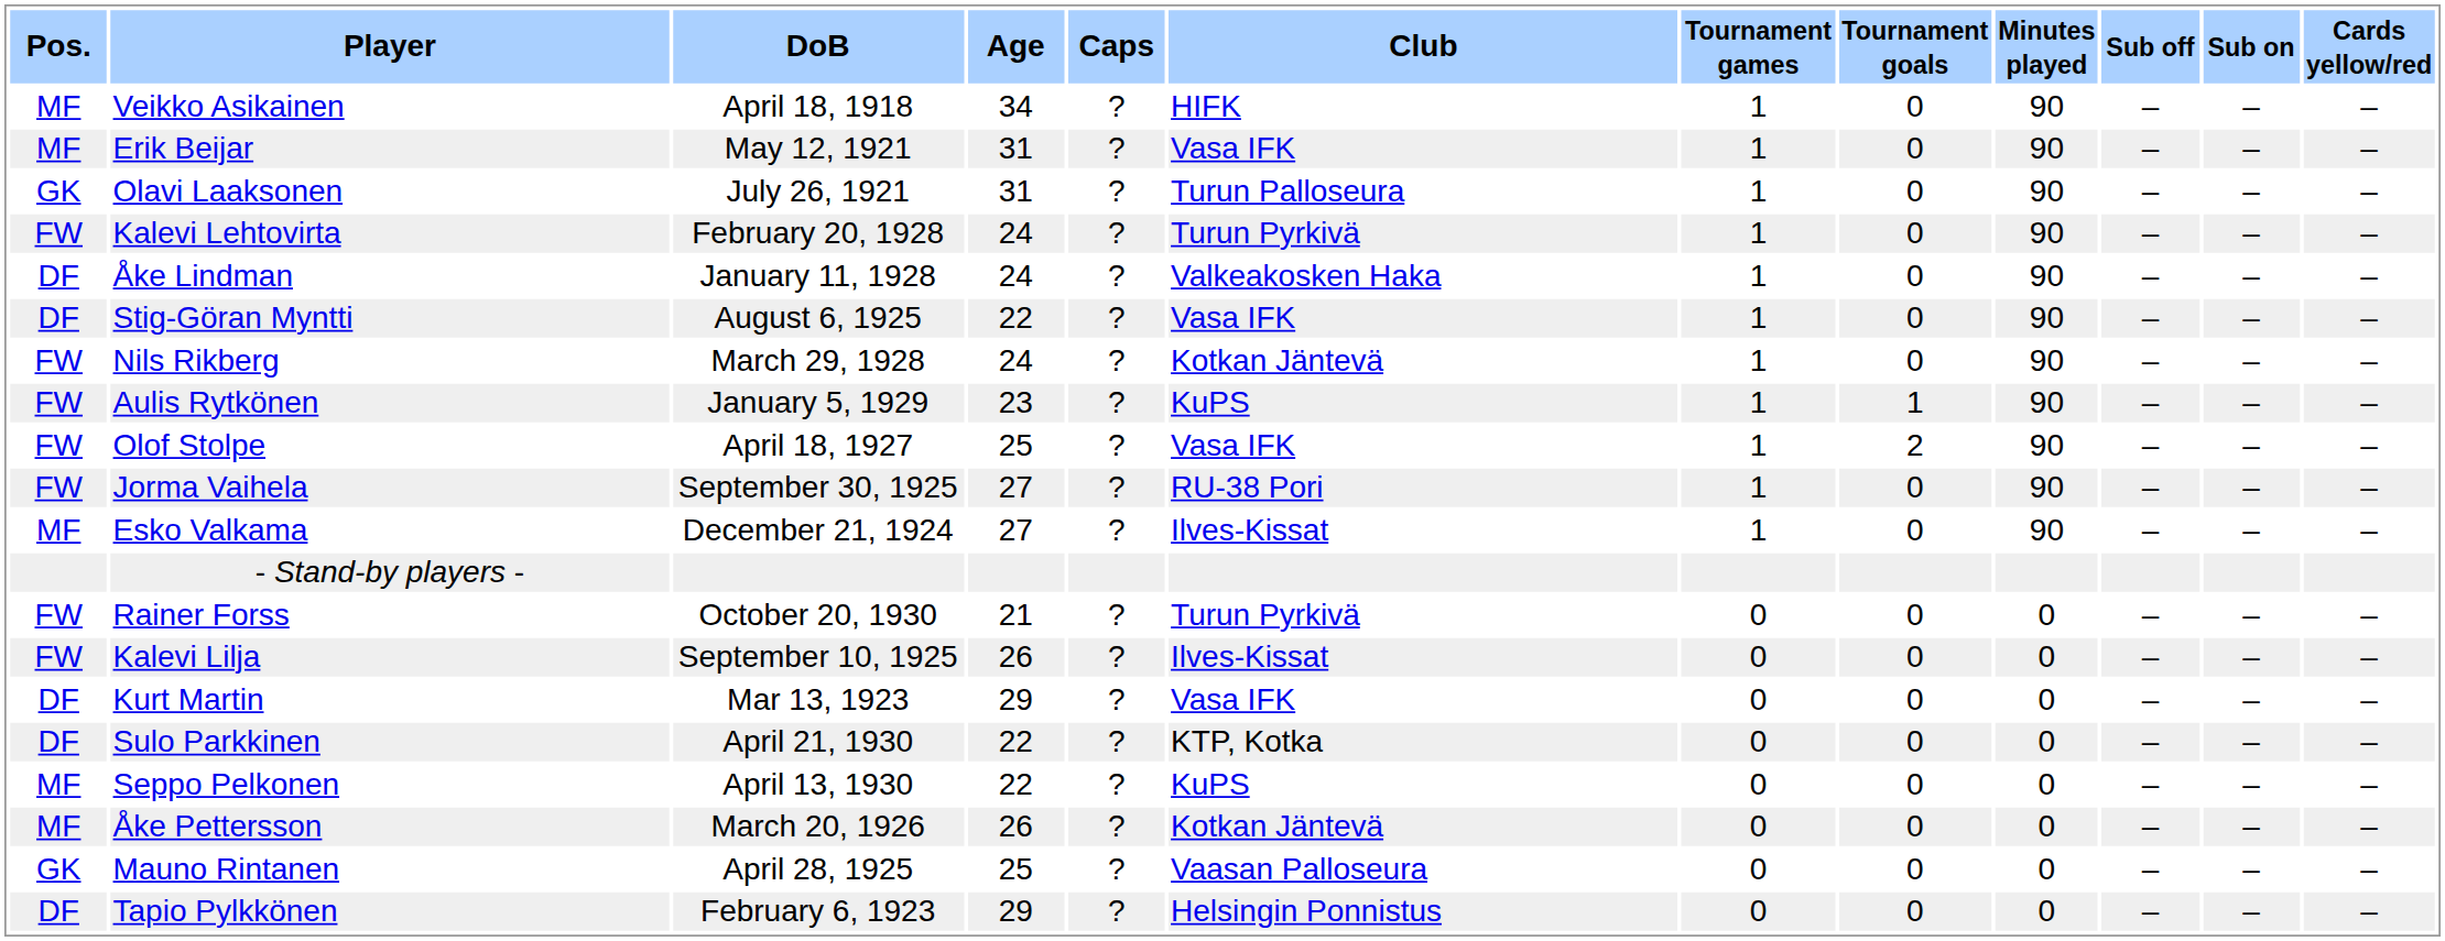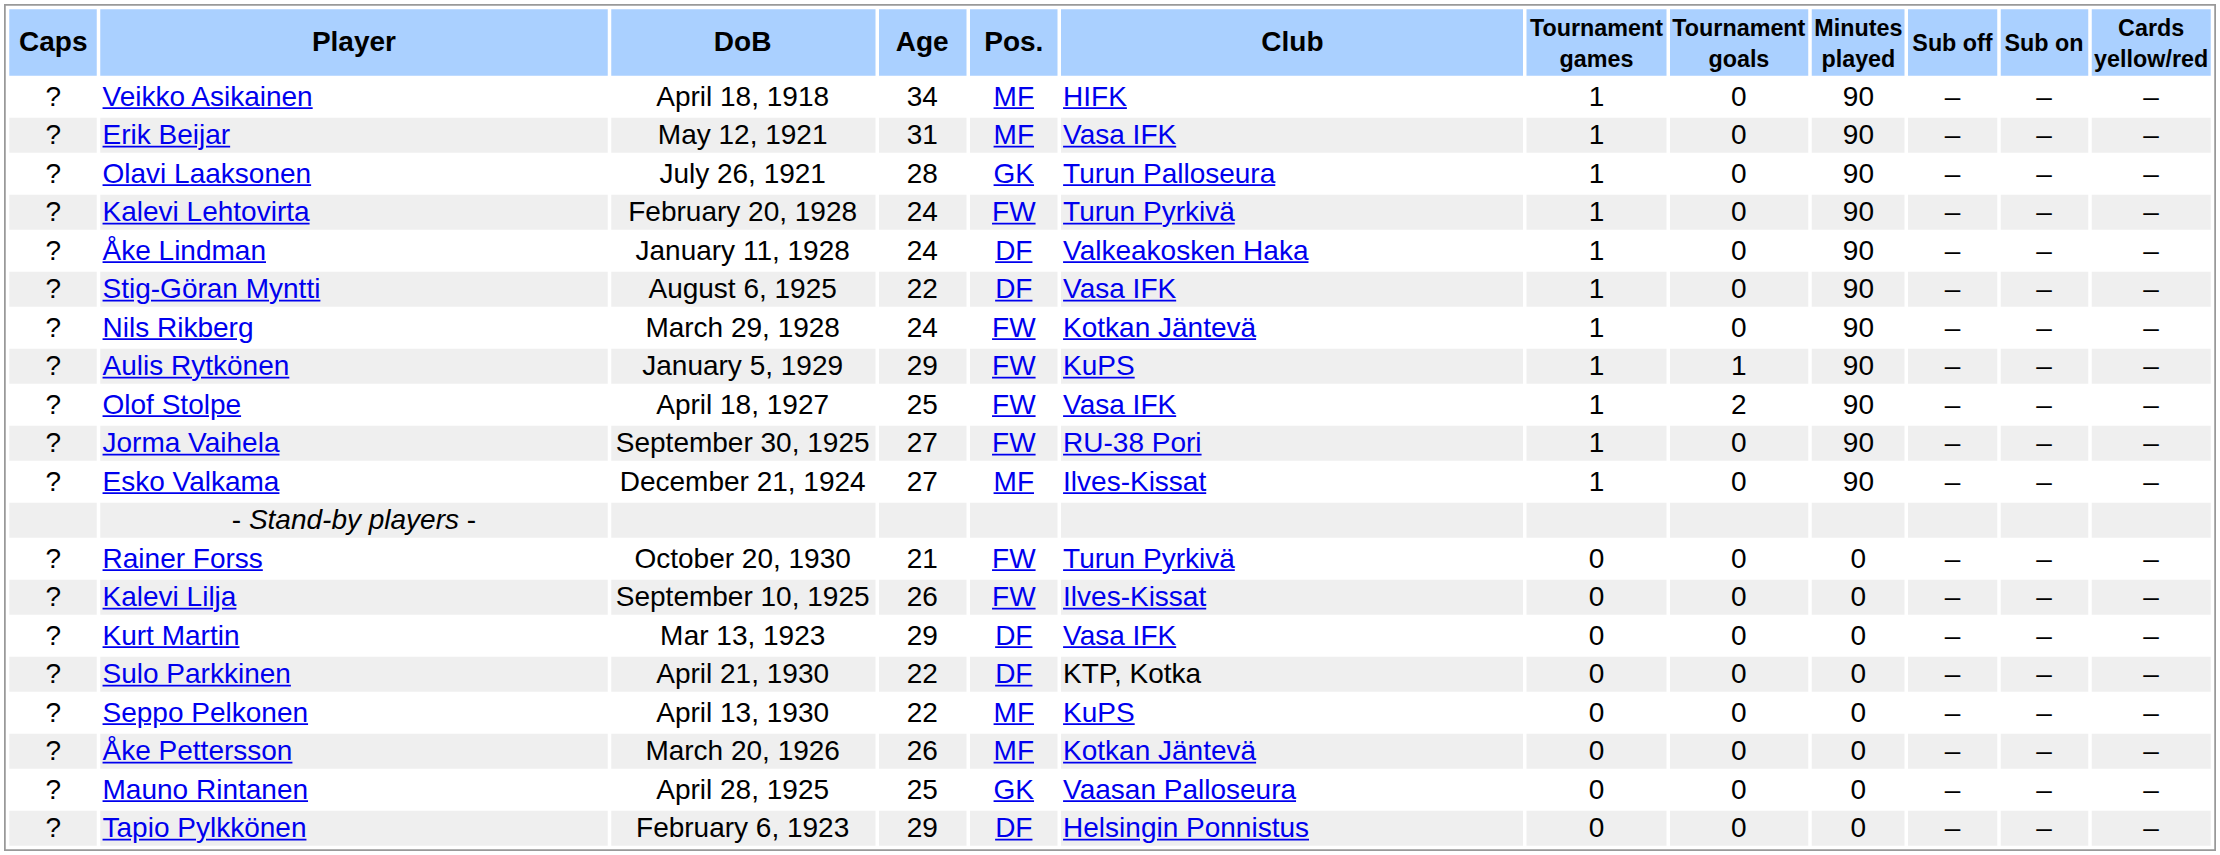columns swapped: Pos. <-> Caps
Olavi Laaksonen | Age: 31 -> 28
Aulis Rytkönen | Age: 23 -> 29
